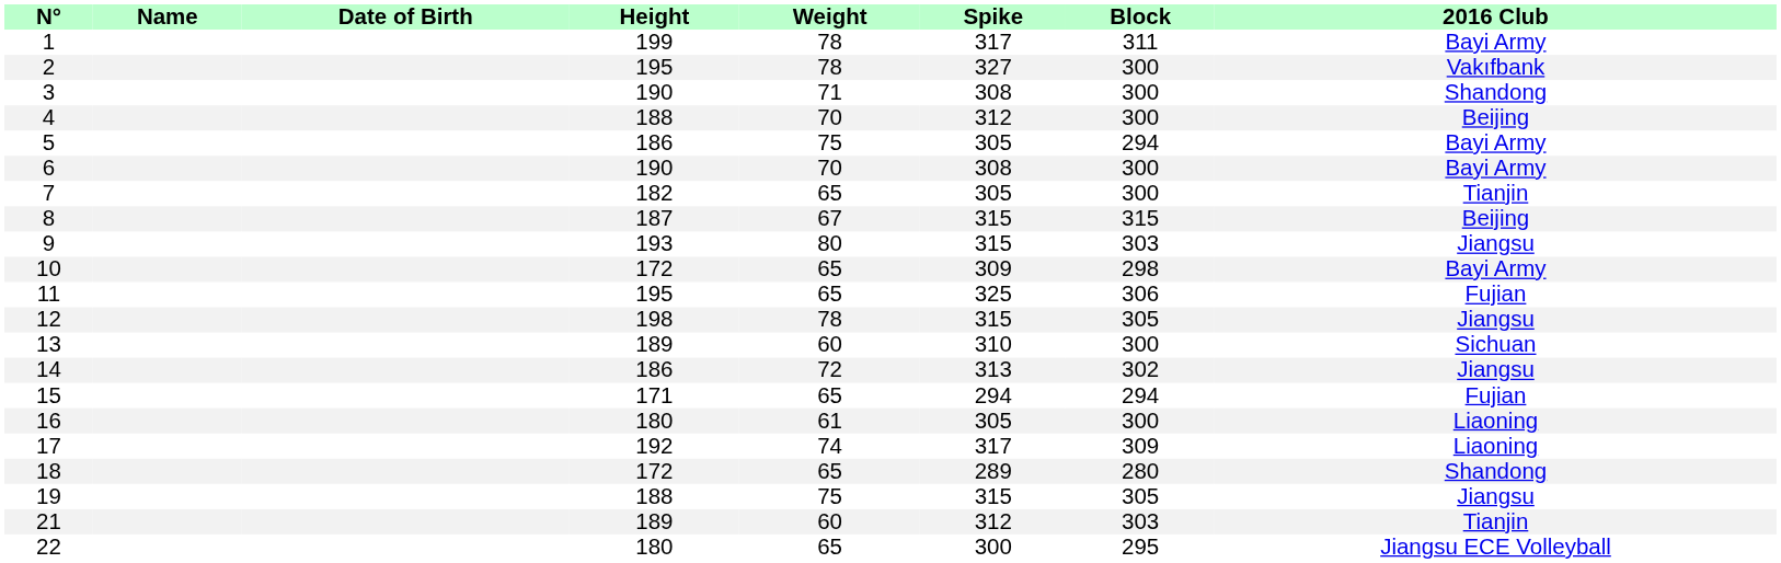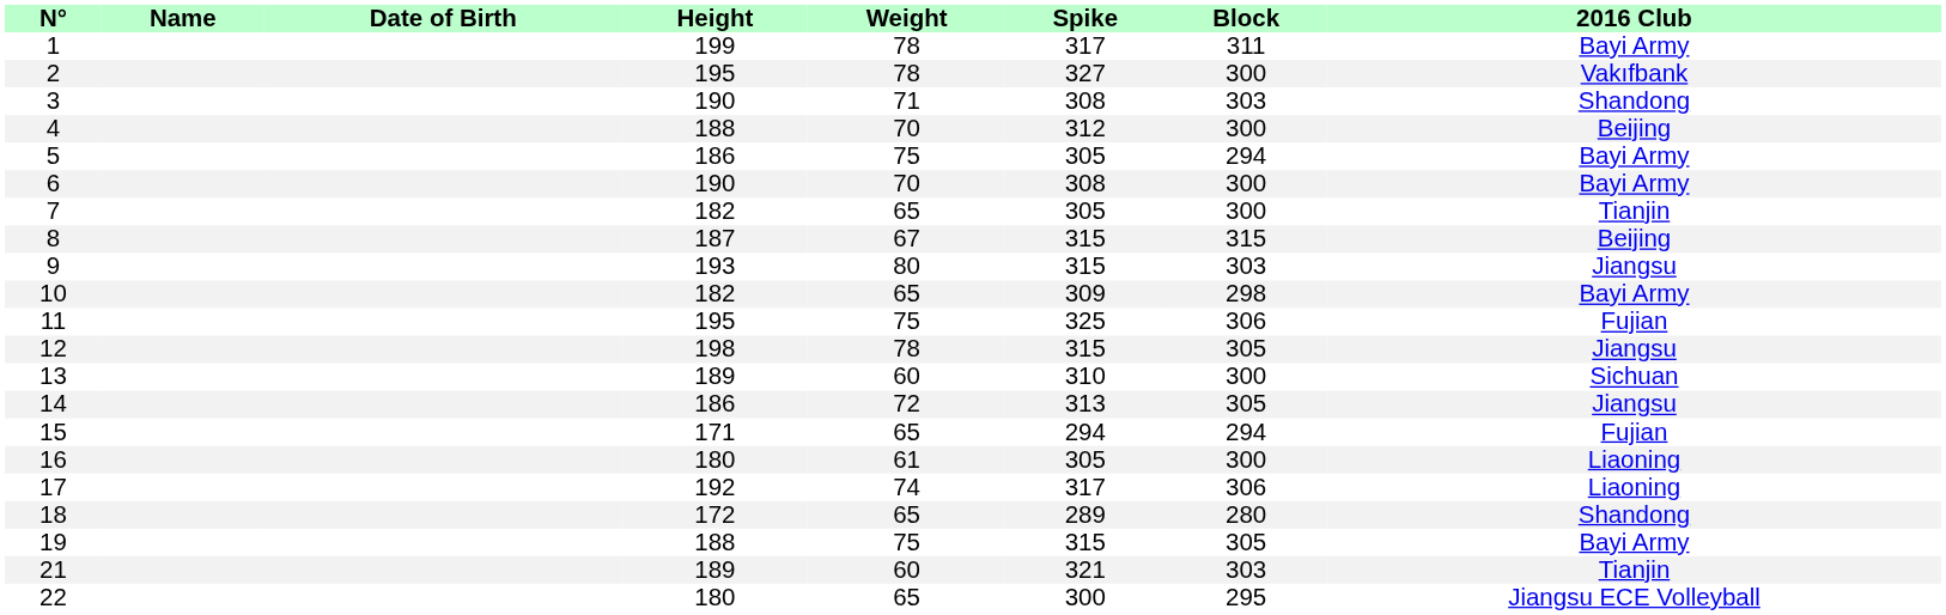3 | Block: 300 -> 303
10 | Height: 172 -> 182
11 | Weight: 65 -> 75
14 | Block: 302 -> 305
17 | Block: 309 -> 306
19 | 2016 Club: Jiangsu -> Bayi Army
21 | Spike: 312 -> 321
